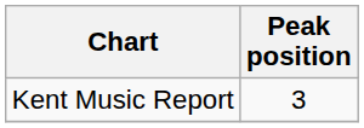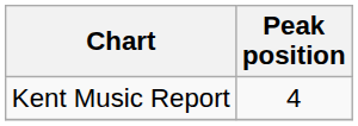Kent Music Report | Peak position: 3 -> 4
